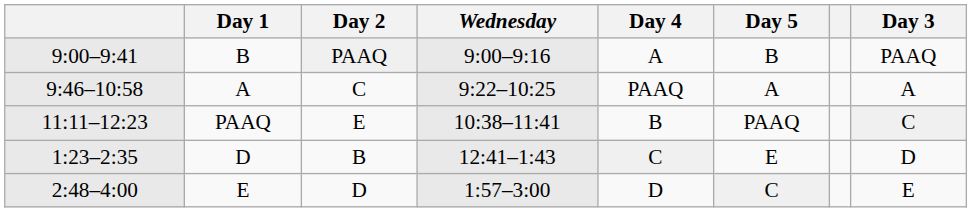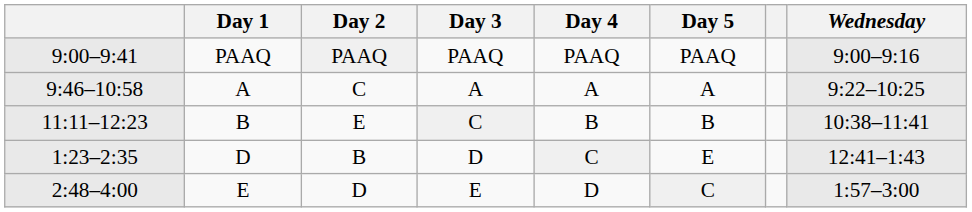columns swapped: Day 3 <-> Wednesday
9:00–9:41 | Day 1: B -> PAAQ
9:00–9:41 | Day 4: A -> PAAQ
9:00–9:41 | Day 5: B -> PAAQ
9:46–10:58 | Day 4: PAAQ -> A
11:11–12:23 | Day 1: PAAQ -> B
11:11–12:23 | Day 5: PAAQ -> B
